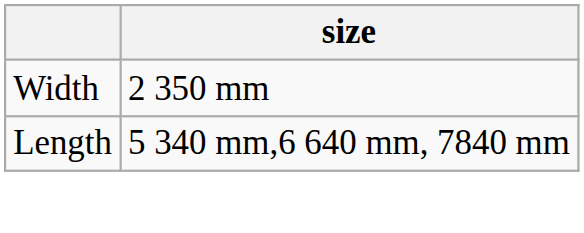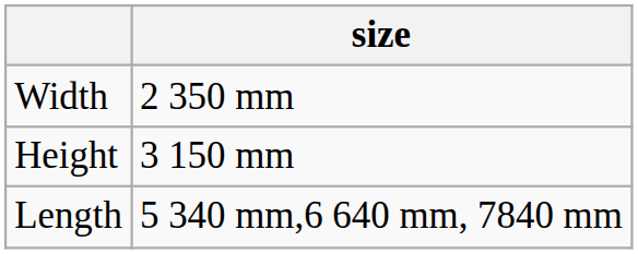+ row: Height | 3 150 mm
